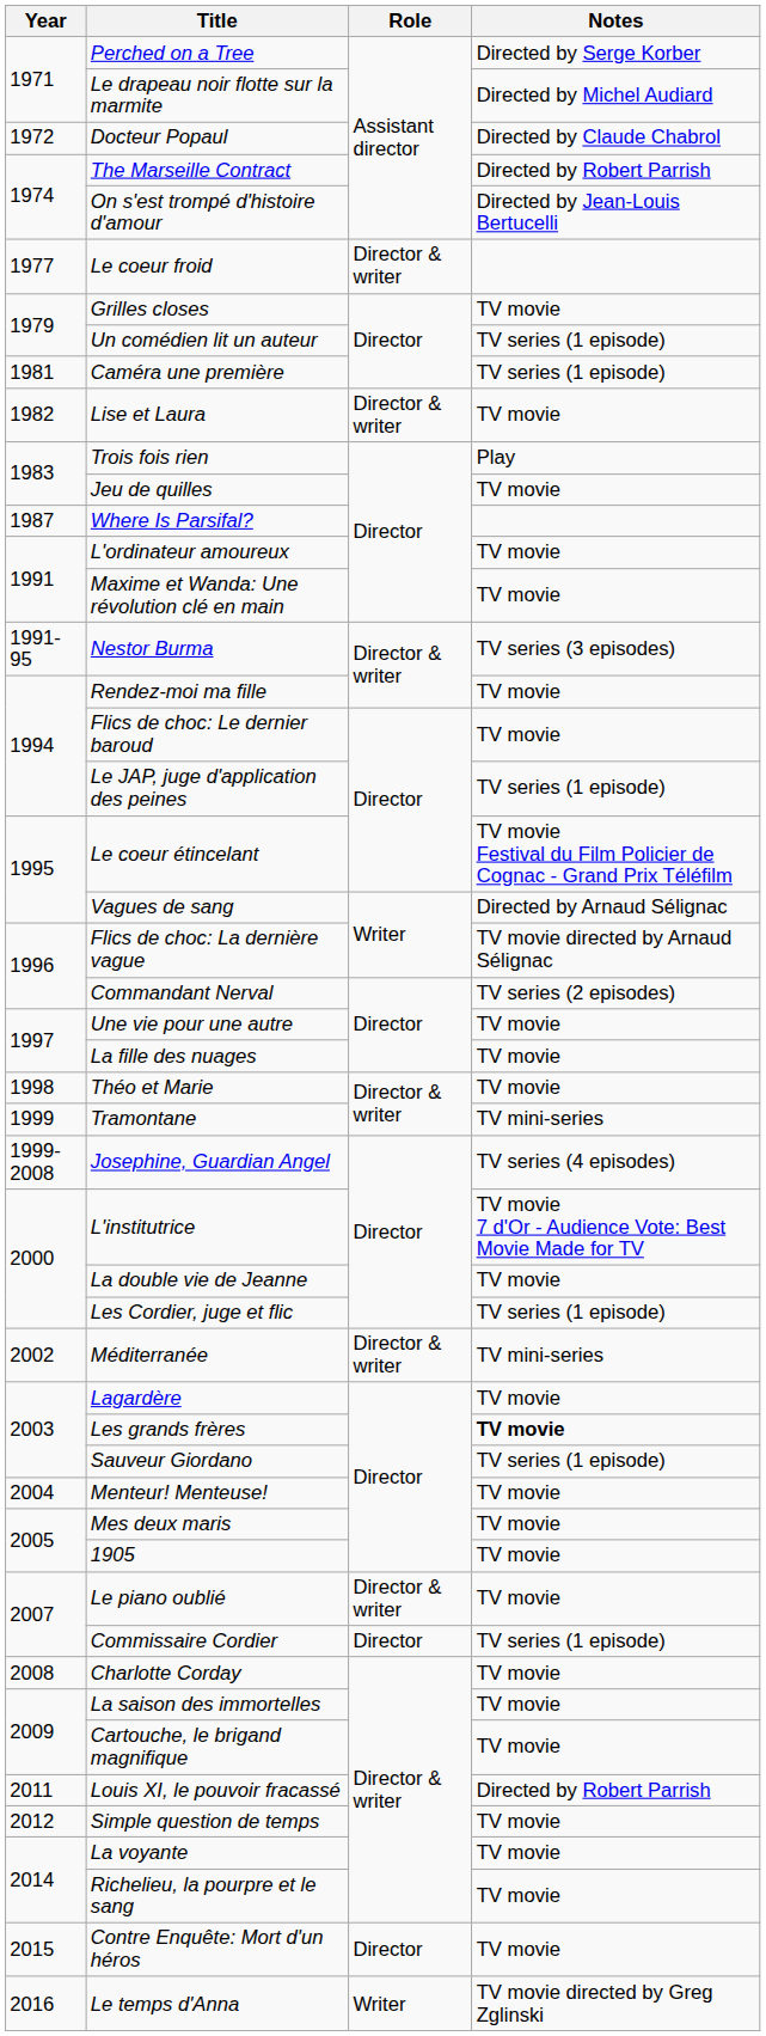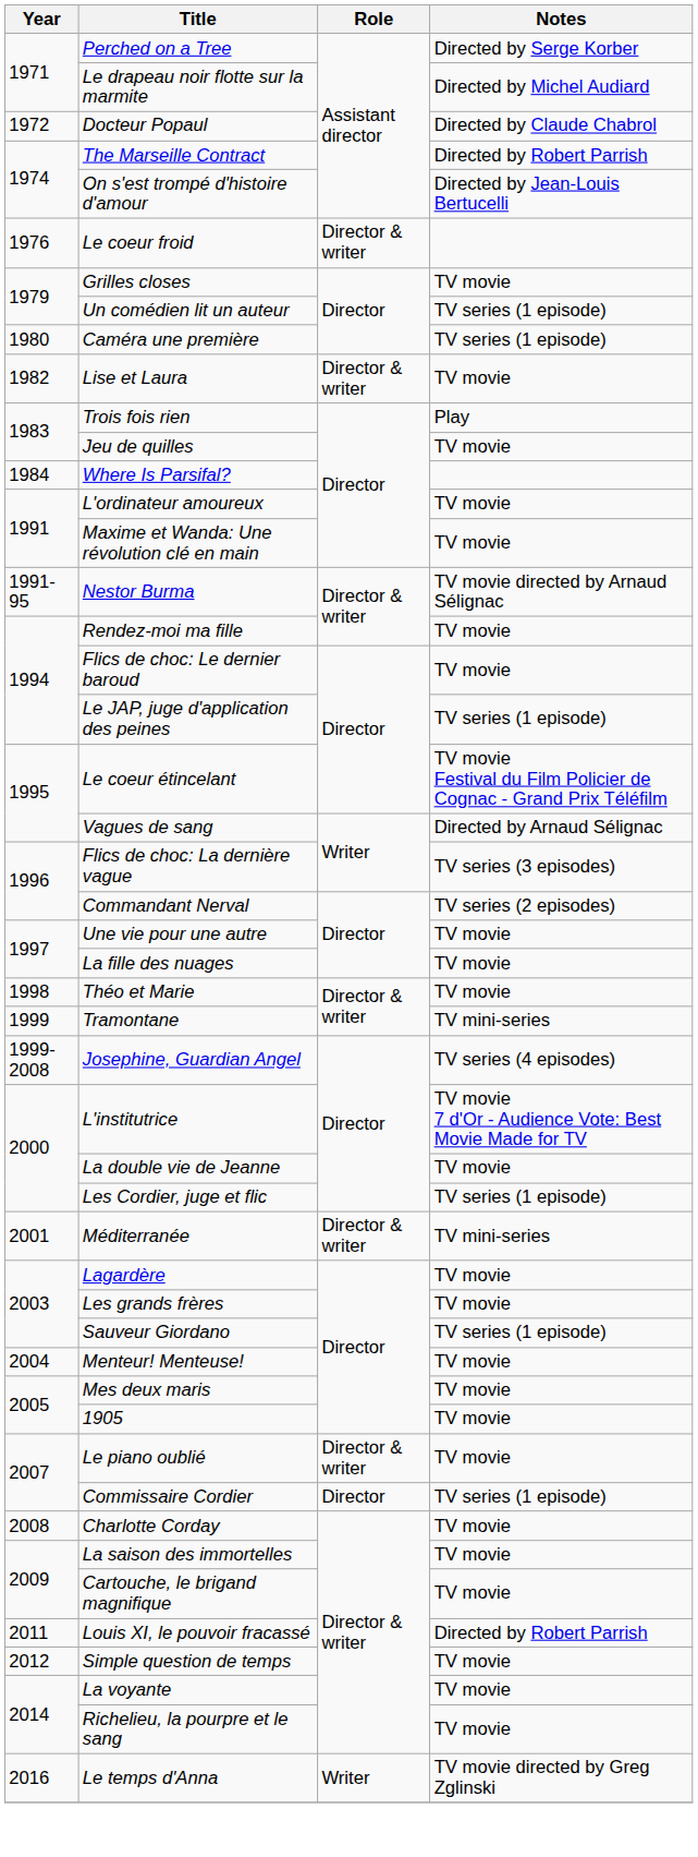Le coeur froid | Year: 1977 -> 1976
Caméra une première | Year: 1981 -> 1980
Where Is Parsifal? | Year: 1987 -> 1984
Nestor Burma | Notes: TV series (3 episodes) -> TV movie directed by Arnaud Sélignac
Flics de choc: La dernière vague | Notes: TV movie directed by Arnaud Sélignac -> TV series (3 episodes)
Méditerranée | Year: 2002 -> 2001
Les grands frères | Notes: bold -> normal
- row: 2015 | Contre Enquête: Mort d'un héros | Director | TV movie
